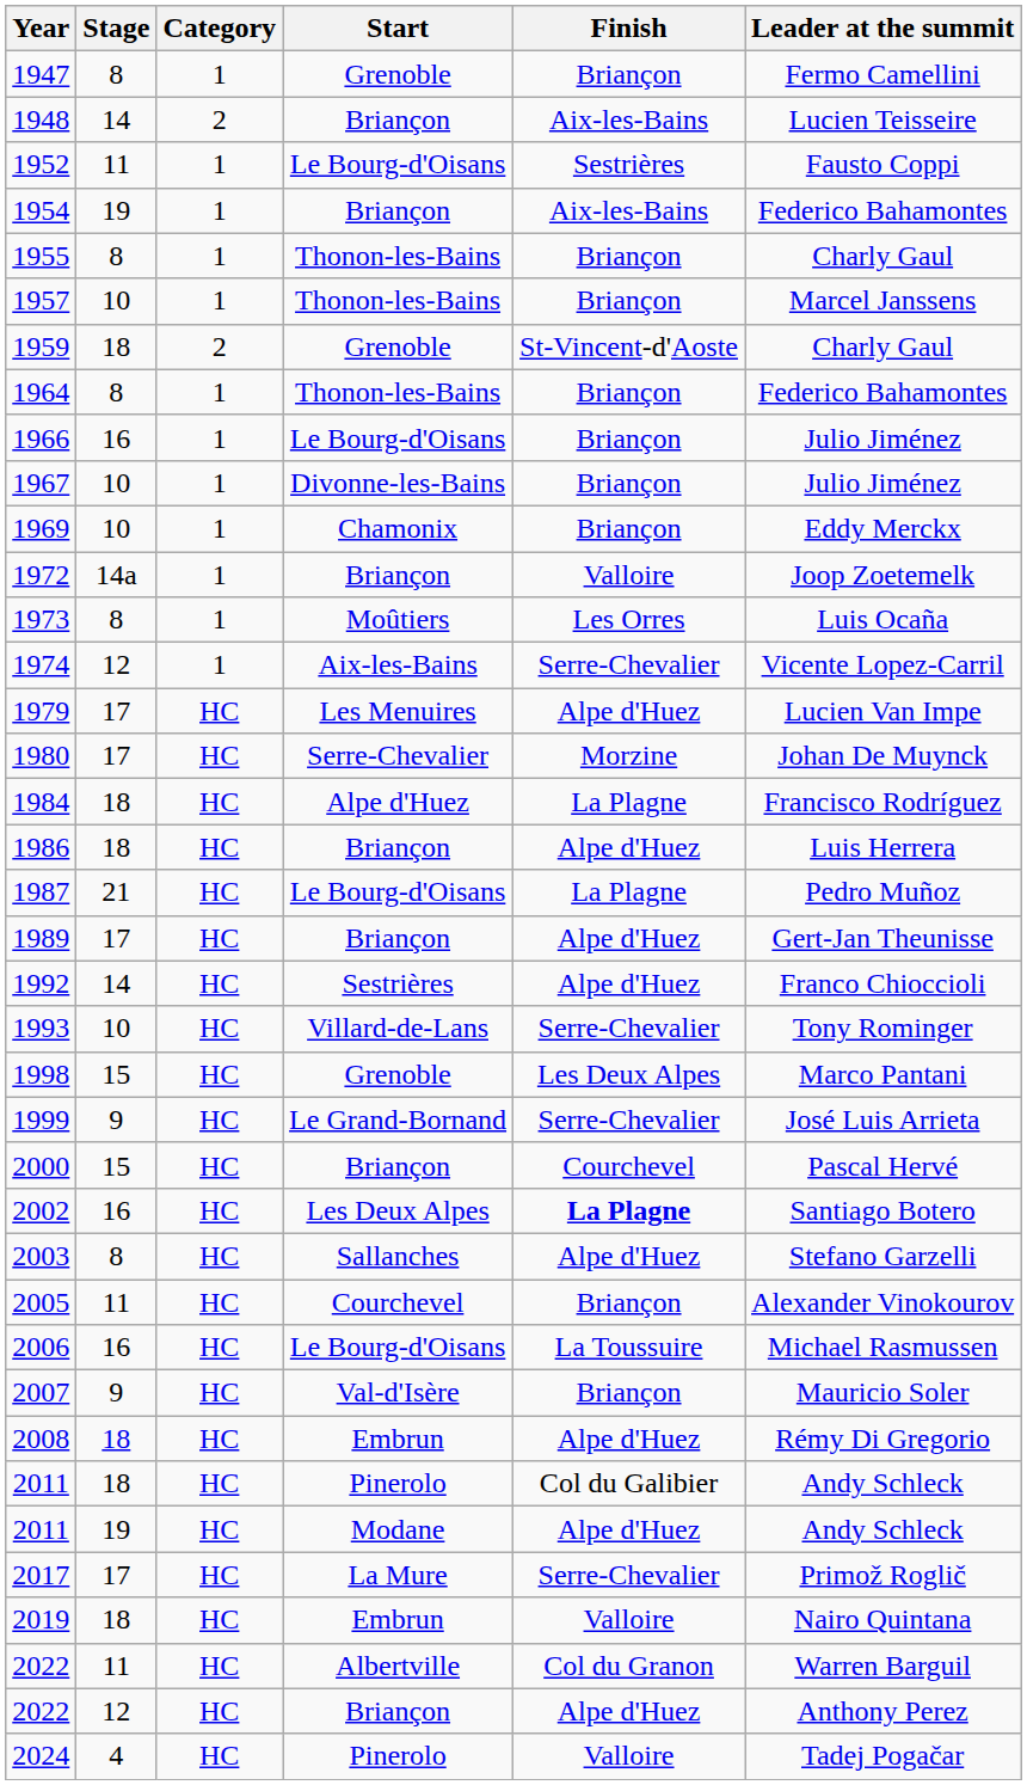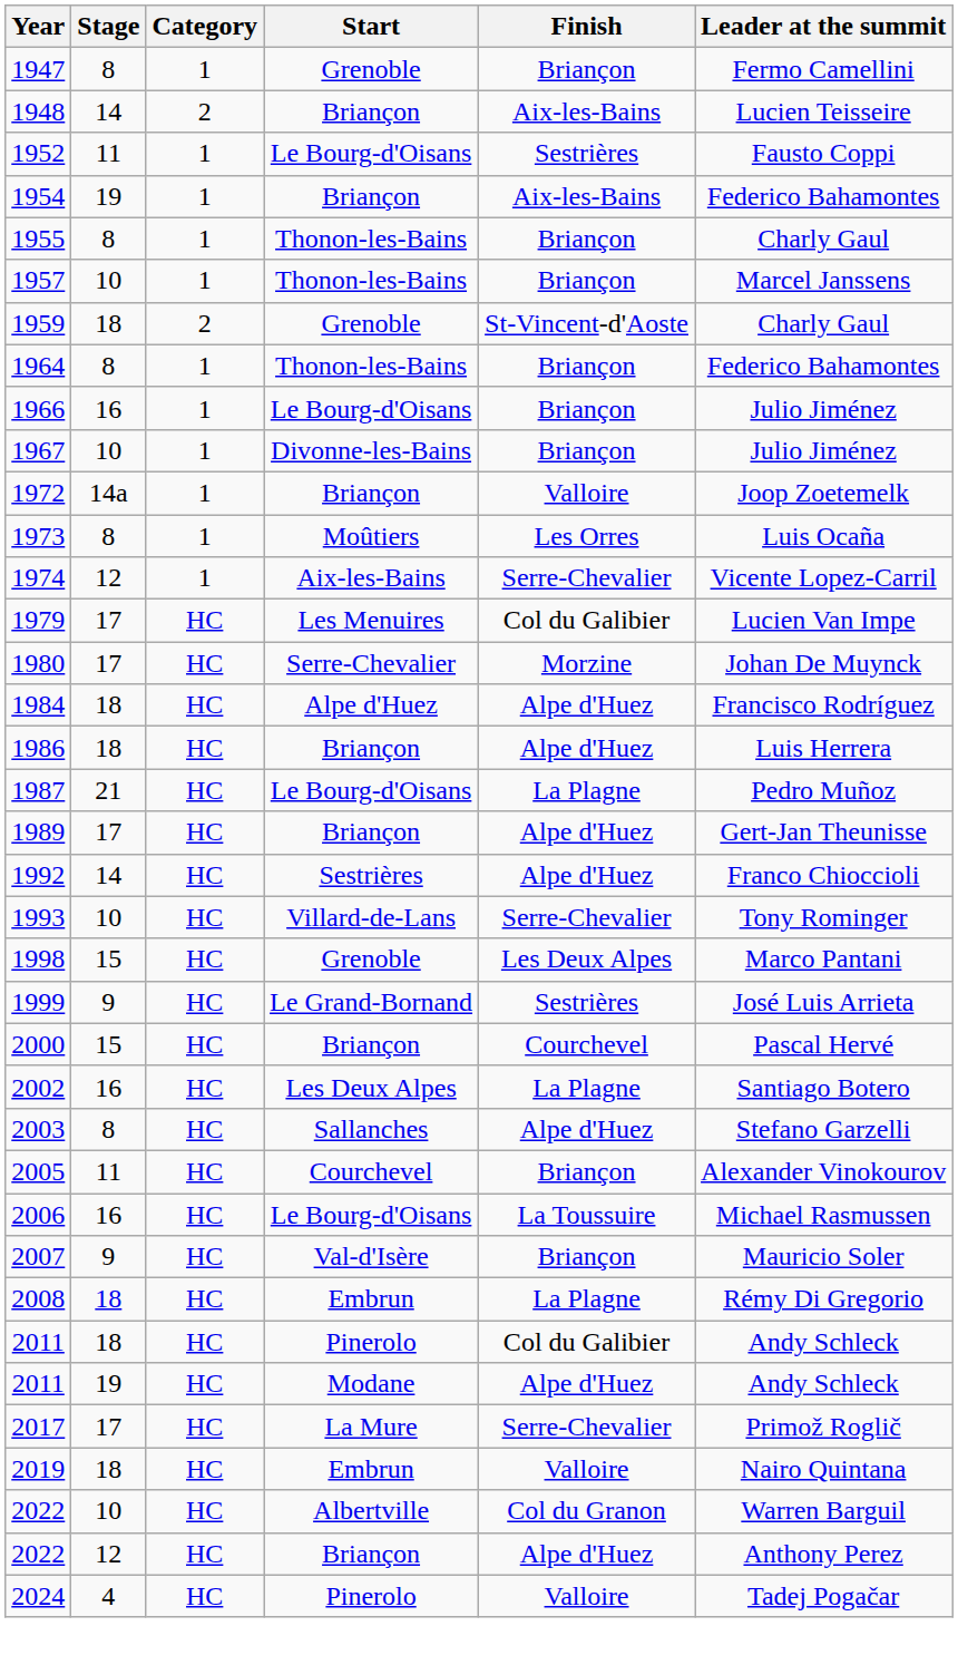- row: 1969 | 10 | 1 | Chamonix | Briançon | Eddy Merckx
1979 | Finish: Alpe d'Huez -> Col du Galibier
1984 | Finish: La Plagne -> Alpe d'Huez
1999 | Finish: Serre-Chevalier -> Sestrières
2002 | Finish: bold -> normal
2008 | Finish: Alpe d'Huez -> La Plagne
2022 / Albertville | Stage: 11 -> 10
